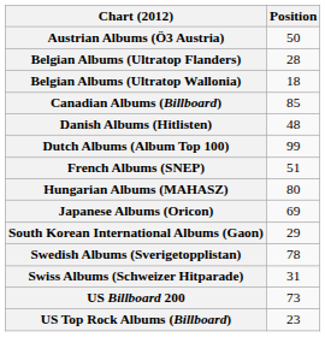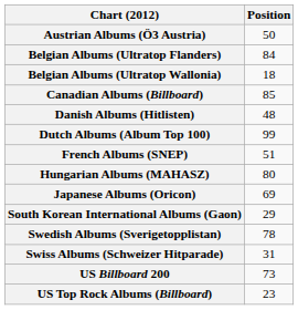Belgian Albums (Ultratop Flanders) | Position: 28 -> 84
